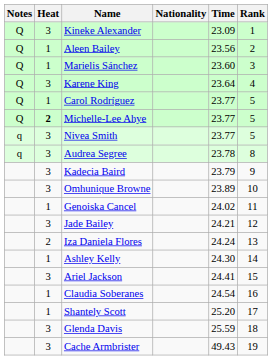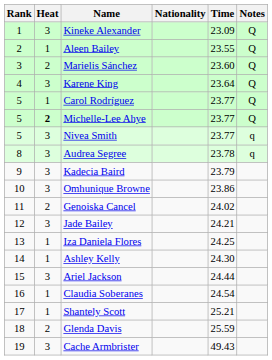columns swapped: Rank <-> Notes
Aleen Bailey | Time: 23.56 -> 23.55
Marielis Sánchez | Heat: 1 -> 2
Omhunique Browne | Time: 23.89 -> 23.86
Genoiska Cancel | Heat: 1 -> 2
Iza Daniela Flores | Heat: 2 -> 1
Iza Daniela Flores | Time: 24.24 -> 24.25
Ariel Jackson | Time: 24.41 -> 24.44
Shantely Scott | Time: 25.20 -> 25.21
Glenda Davis | Heat: 3 -> 2
